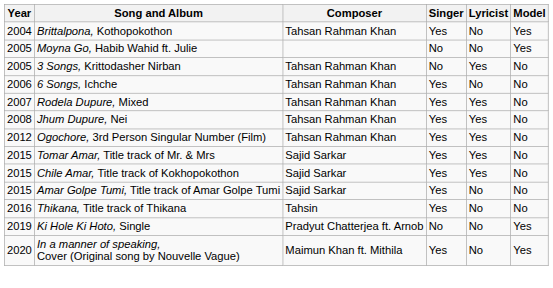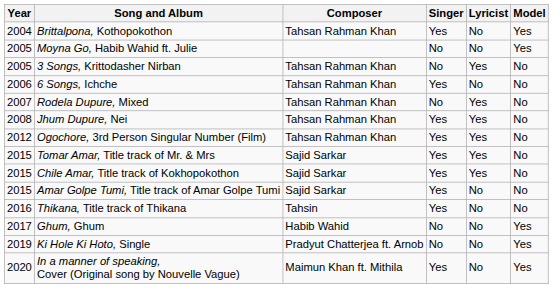Rodela Dupure, Mixed | Singer: Yes -> No
+ row: 2017 | Ghum, Ghum | Habib Wahid | No | No | Yes
